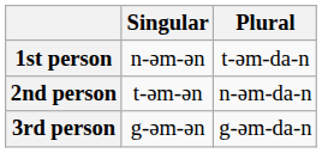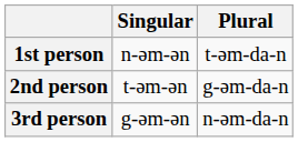2nd person | Plural: n-əm-da-n -> g-əm-da-n
3rd person | Plural: g-əm-da-n -> n-əm-da-n
